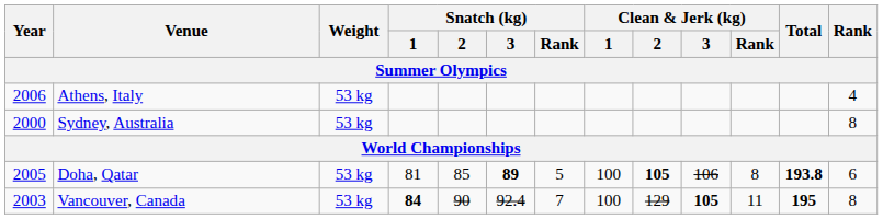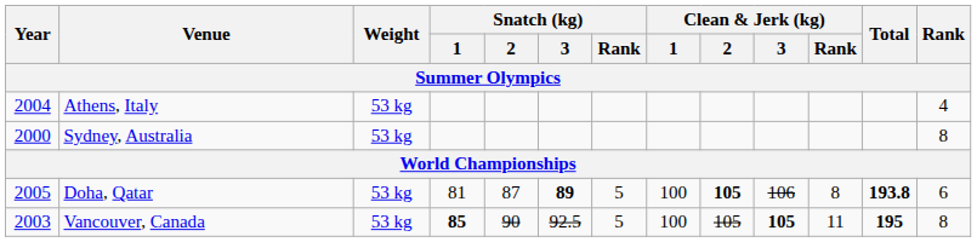Athens, Italy | Year: 2006 -> 2004
Doha, Qatar | Snatch (kg) / 2: 85 -> 87
Vancouver, Canada | Snatch (kg) / 1: 84 -> 85
Vancouver, Canada | Snatch (kg) / 3: 92.4 -> 92.5
Vancouver, Canada | Snatch (kg) / Rank: 7 -> 5
Vancouver, Canada | Clean & Jerk (kg) / 2: 129 -> 105
